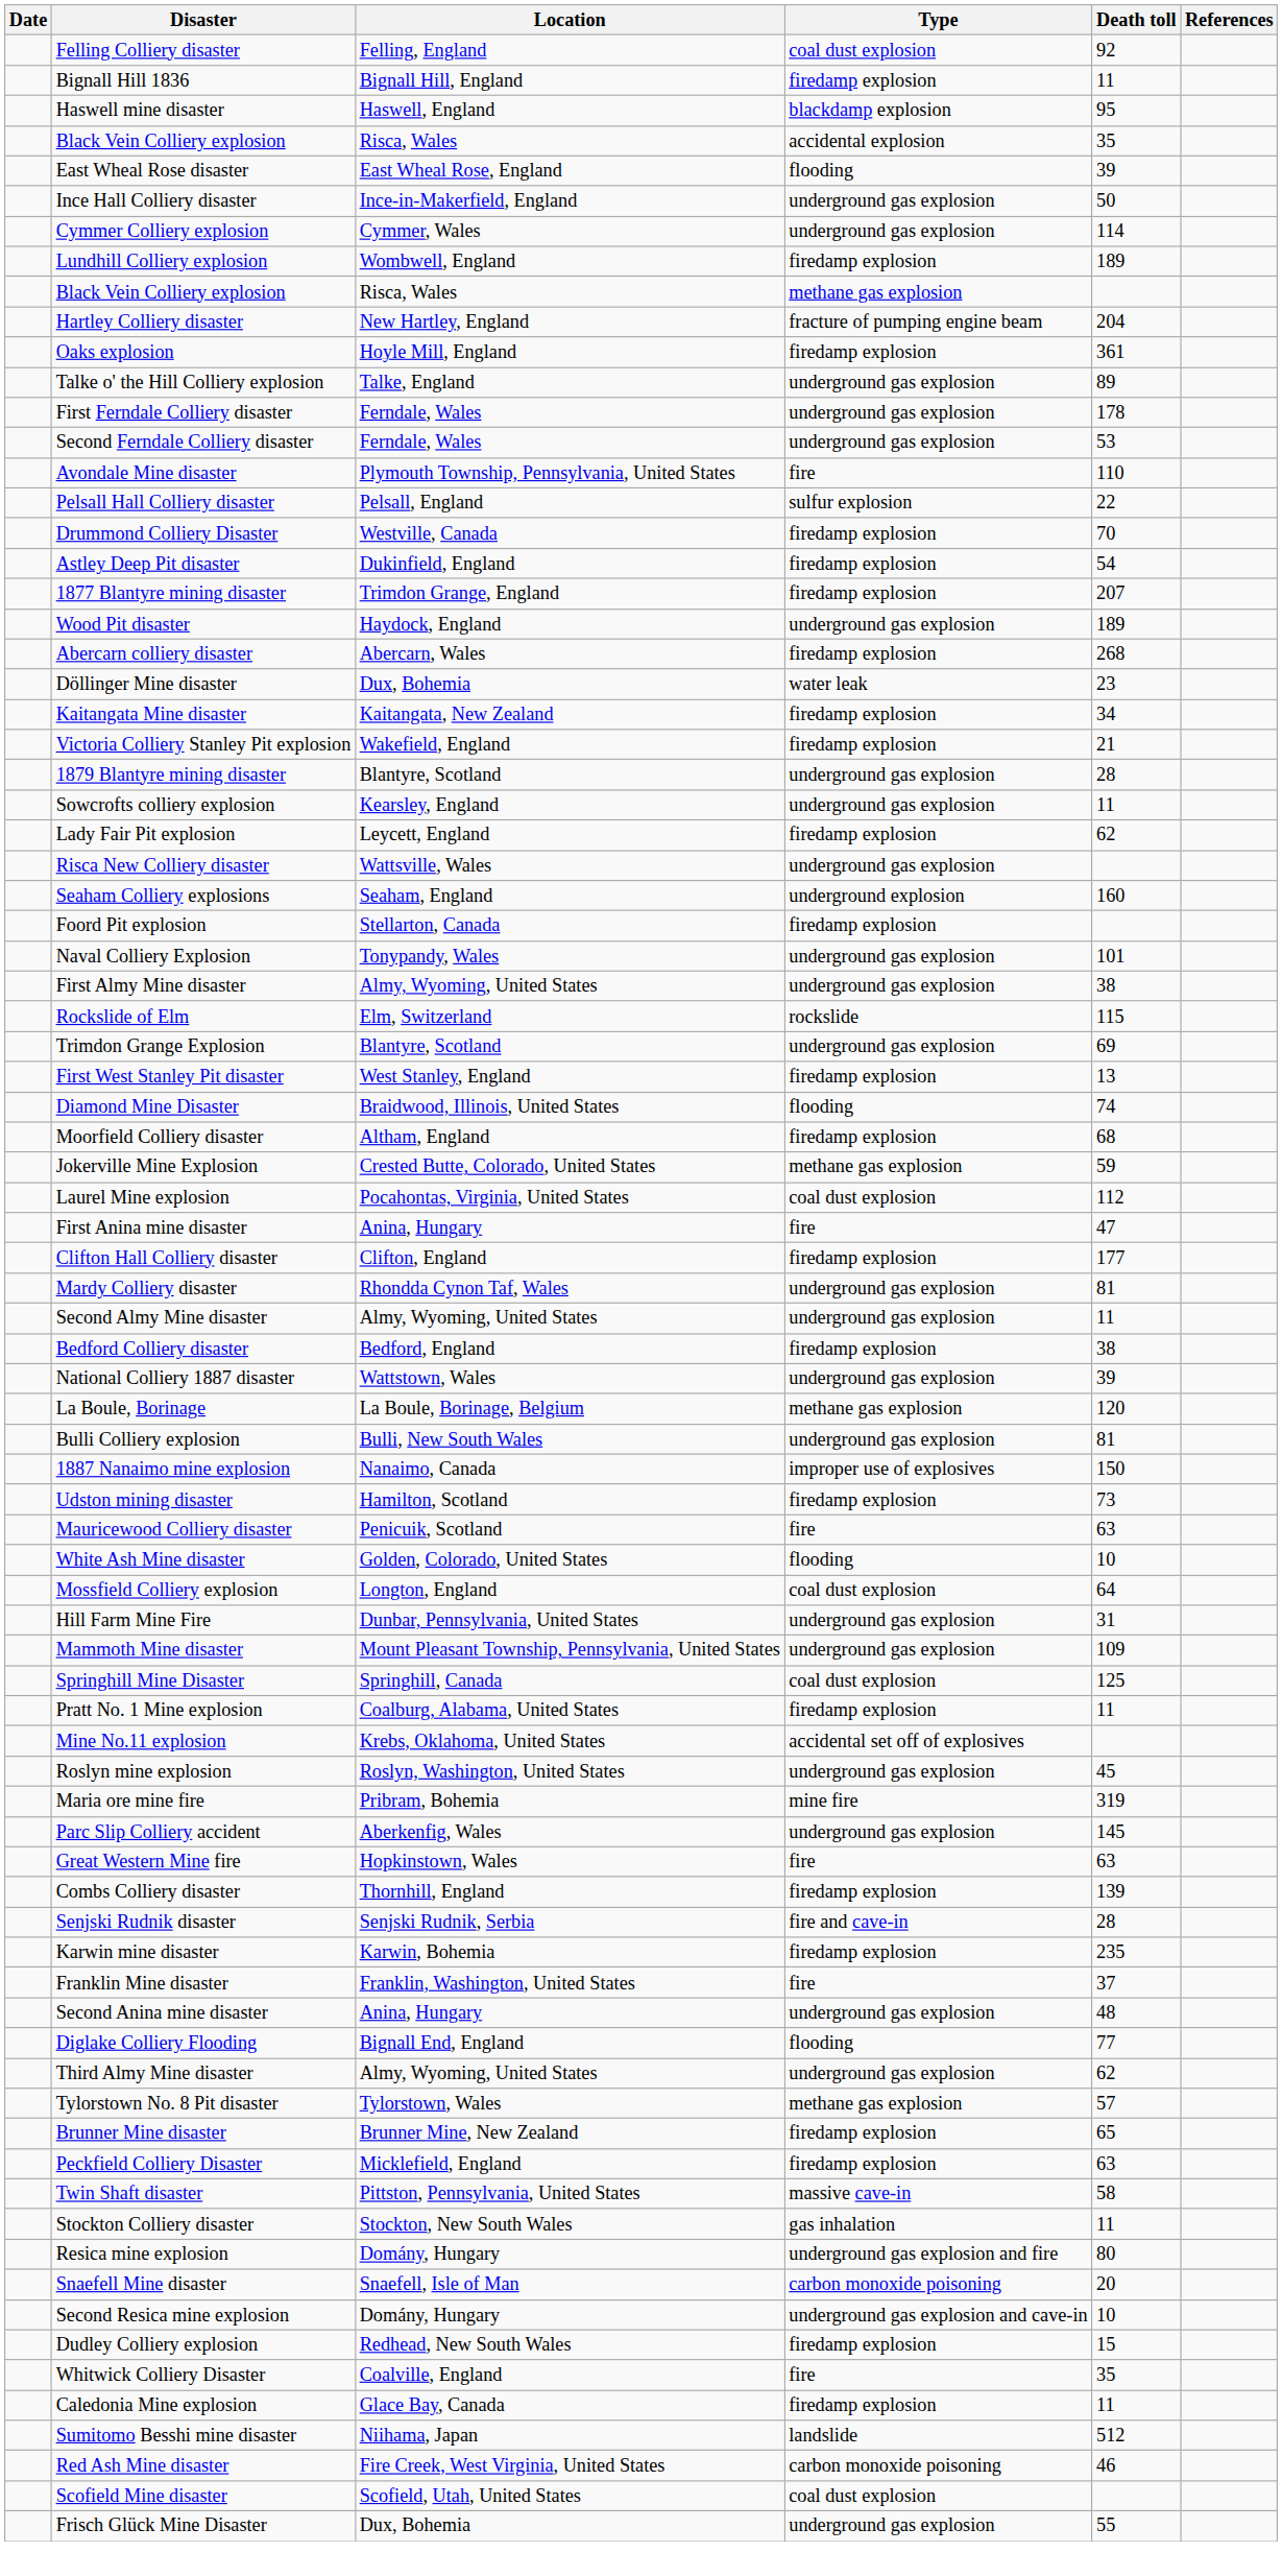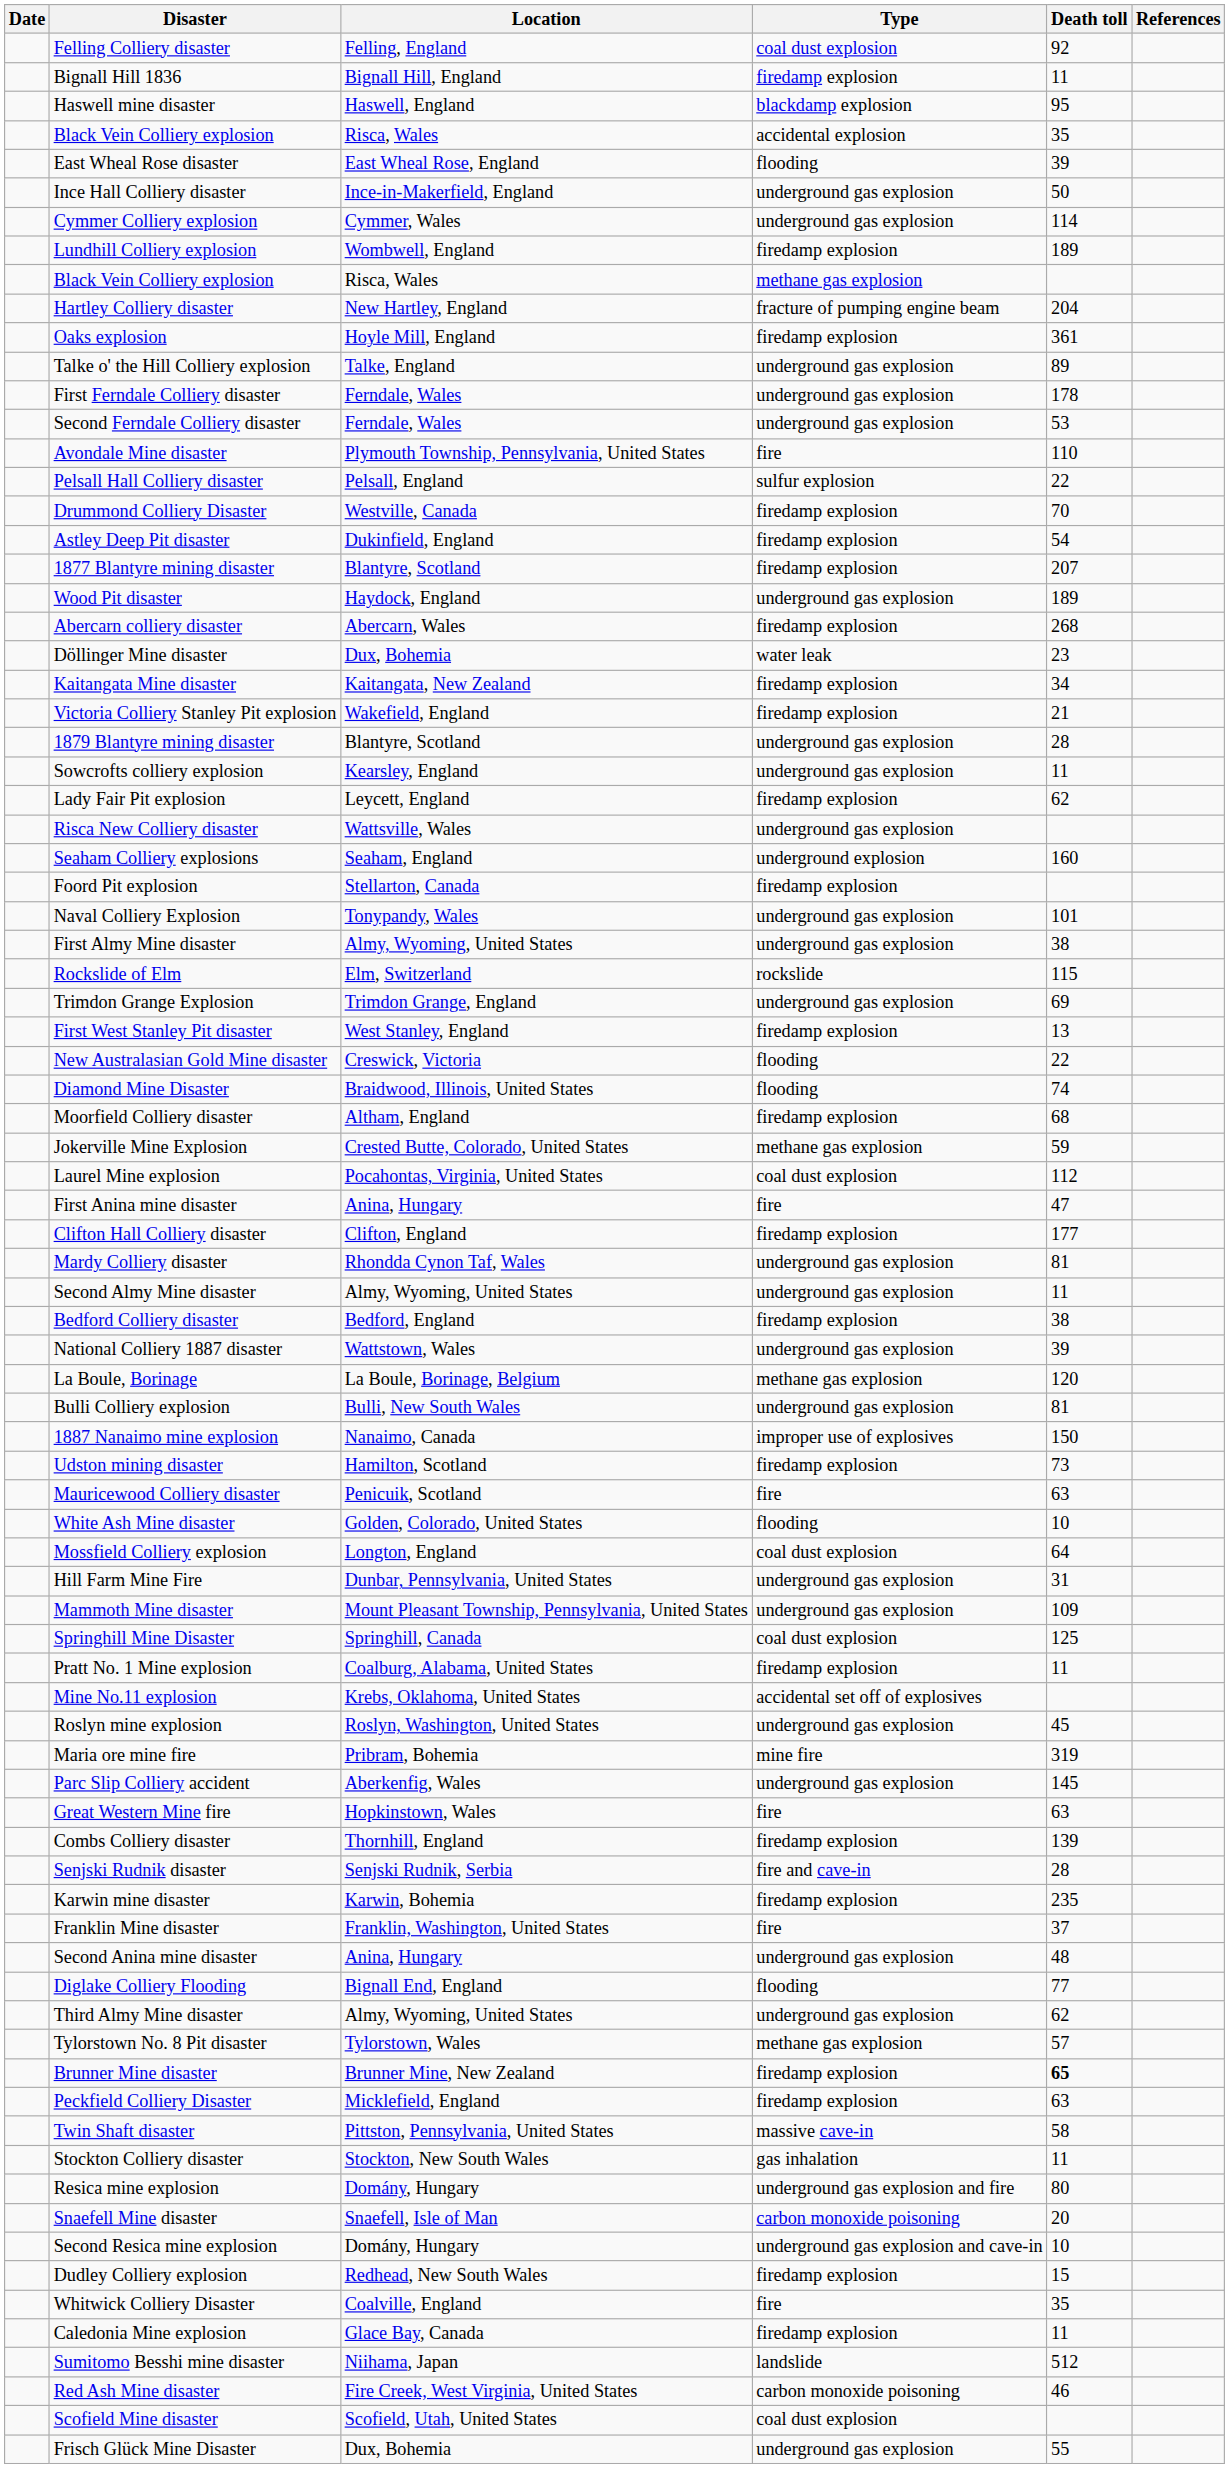1877 Blantyre mining disaster | Location: Trimdon Grange, England -> Blantyre, Scotland
Trimdon Grange Explosion | Location: Blantyre, Scotland -> Trimdon Grange, England
+ row: New Australasian Gold Mine disaster | Creswick, Victoria | flooding | 22
Brunner Mine disaster | Death toll: normal -> bold
